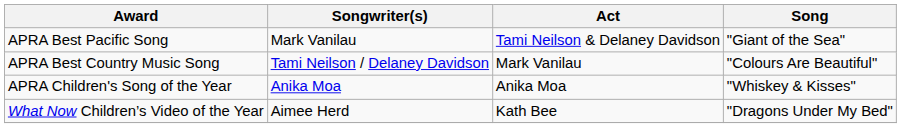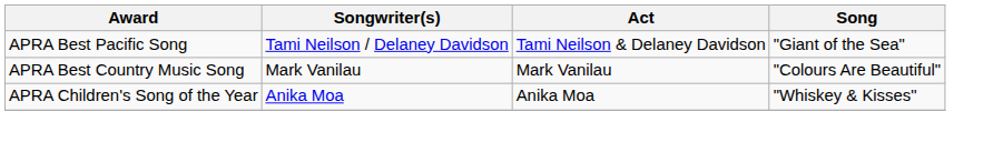APRA Best Pacific Song | Songwriter(s): Mark Vanilau -> Tami Neilson / Delaney Davidson
APRA Best Country Music Song | Songwriter(s): Tami Neilson / Delaney Davidson -> Mark Vanilau
- row: What Now Children’s Video of the Year | Aimee Herd | Kath Bee | "Dragons Under My Bed"
